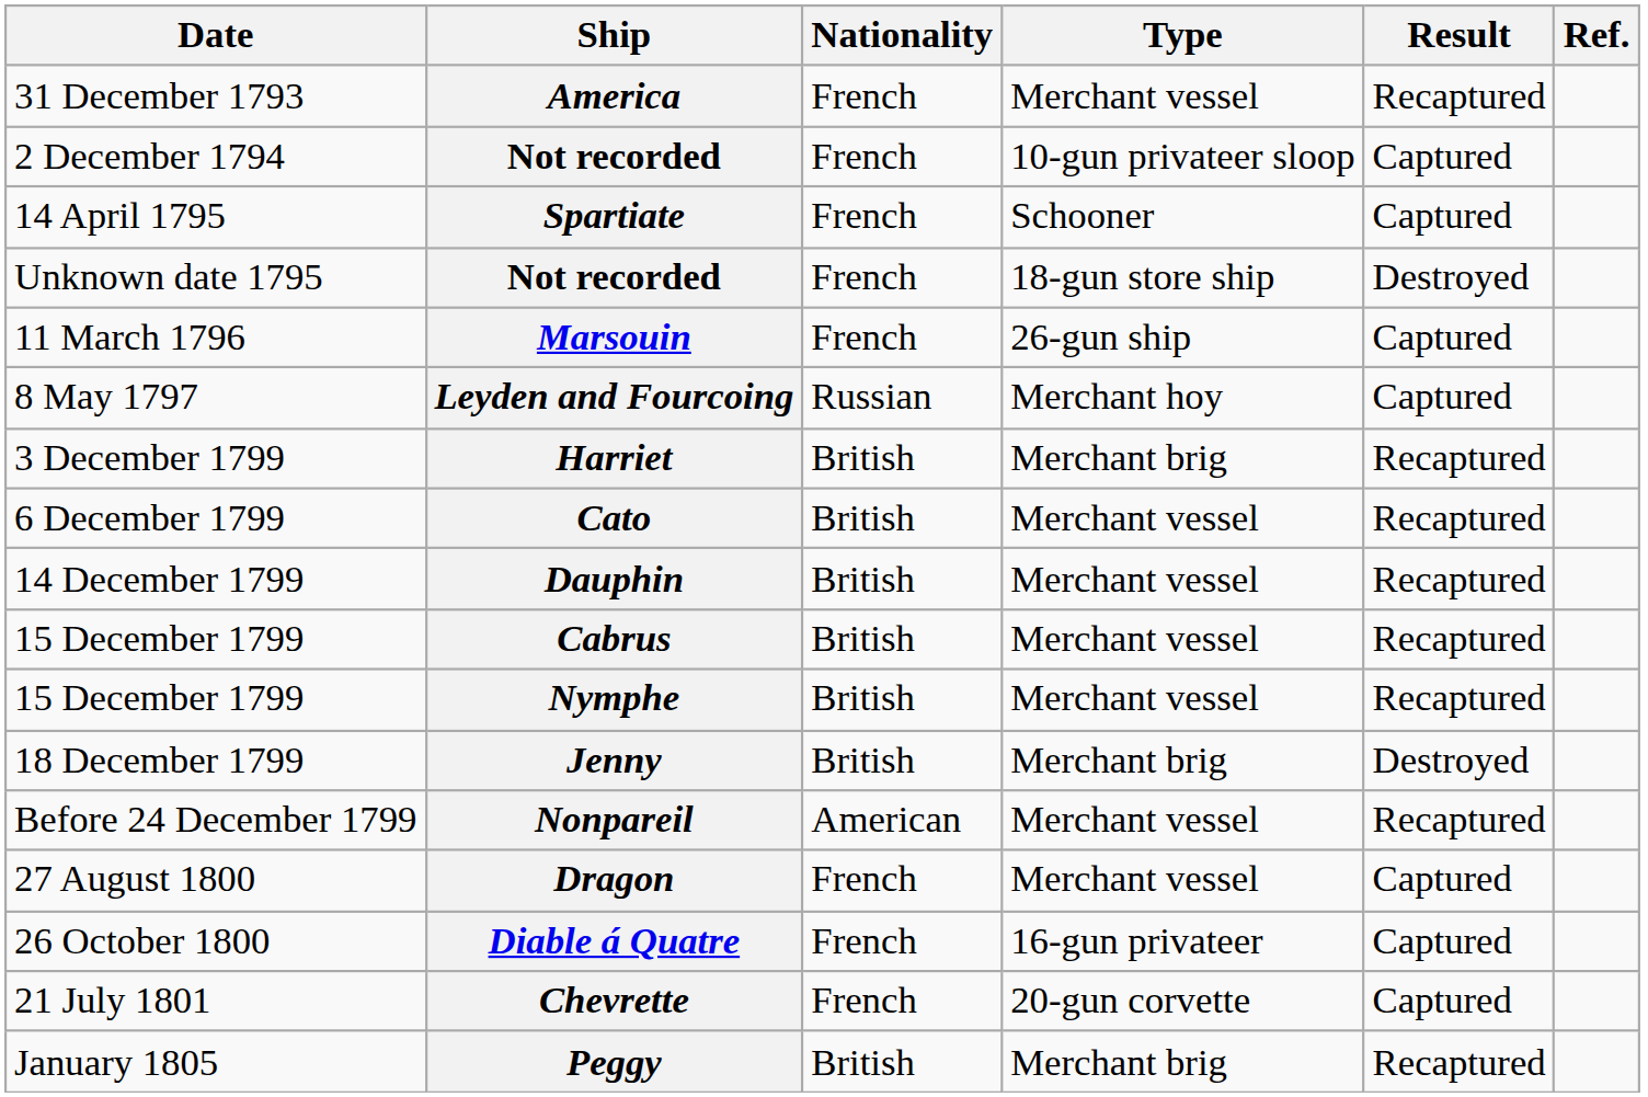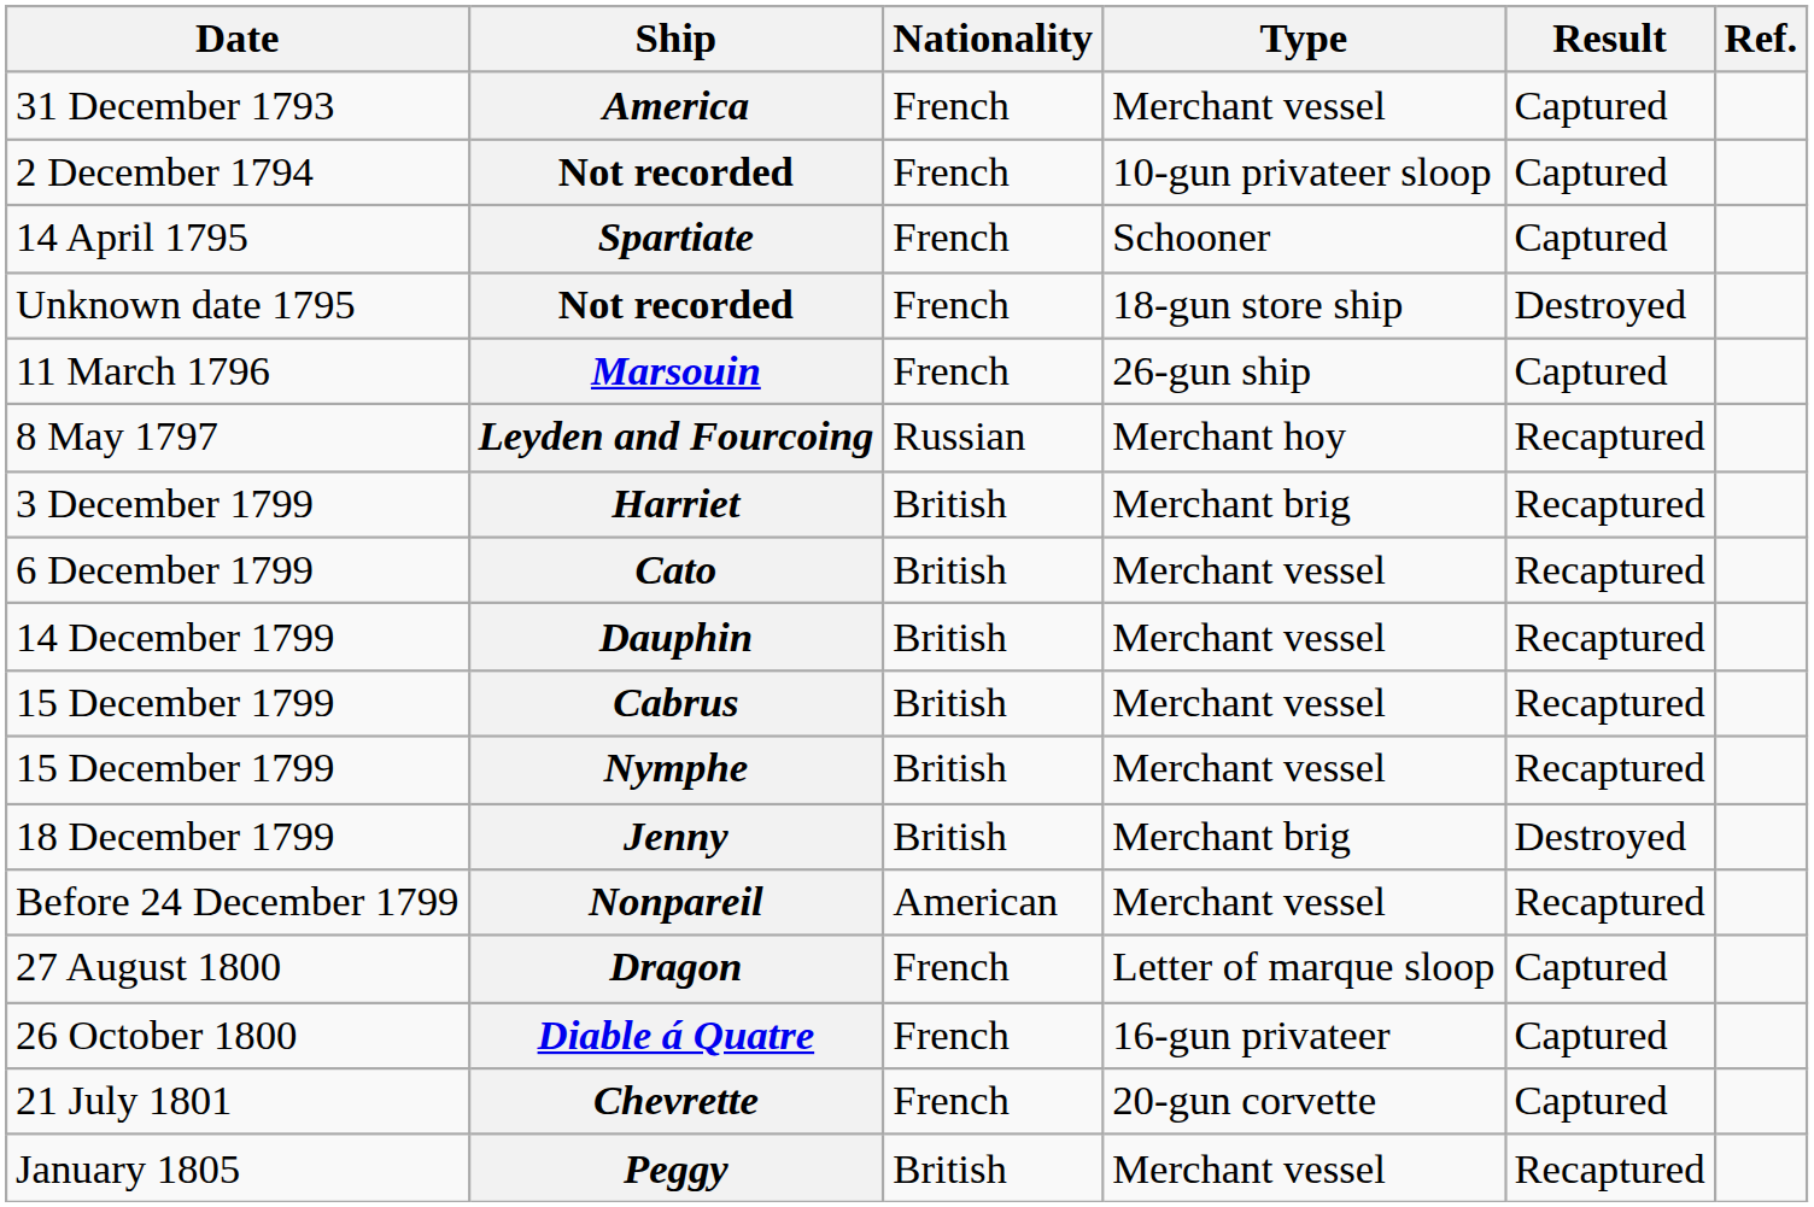America | Result: Recaptured -> Captured
Leyden and Fourcoing | Result: Captured -> Recaptured
Dragon | Type: Merchant vessel -> Letter of marque sloop
Peggy | Type: Merchant brig -> Merchant vessel
